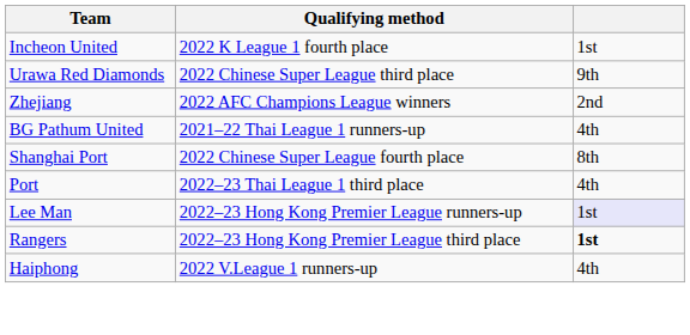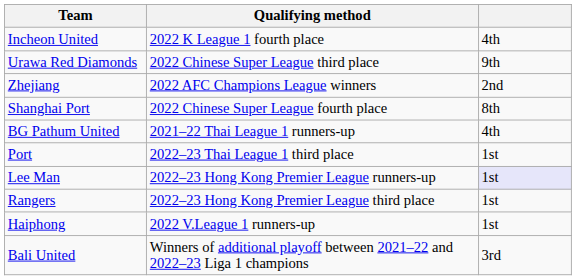Incheon United | column 3: 1st -> 4th
rows swapped: Shanghai Port <-> BG Pathum United
Port | column 3: 4th -> 1st
Rangers | column 3: bold -> normal
Haiphong | column 3: 4th -> 1st
+ row: Bali United | Winners of additional playoff between 2021–22 and 2022–23 Liga 1 champions | 3rd
